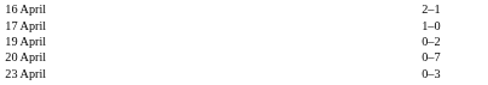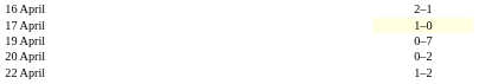17 April | column 3: no background -> lightyellow background
19 April | column 3: 0–2 -> 0–7
20 April | column 3: 0–7 -> 0–2
+ row: 22 April | 1–2
- row: 23 April | 0–3
